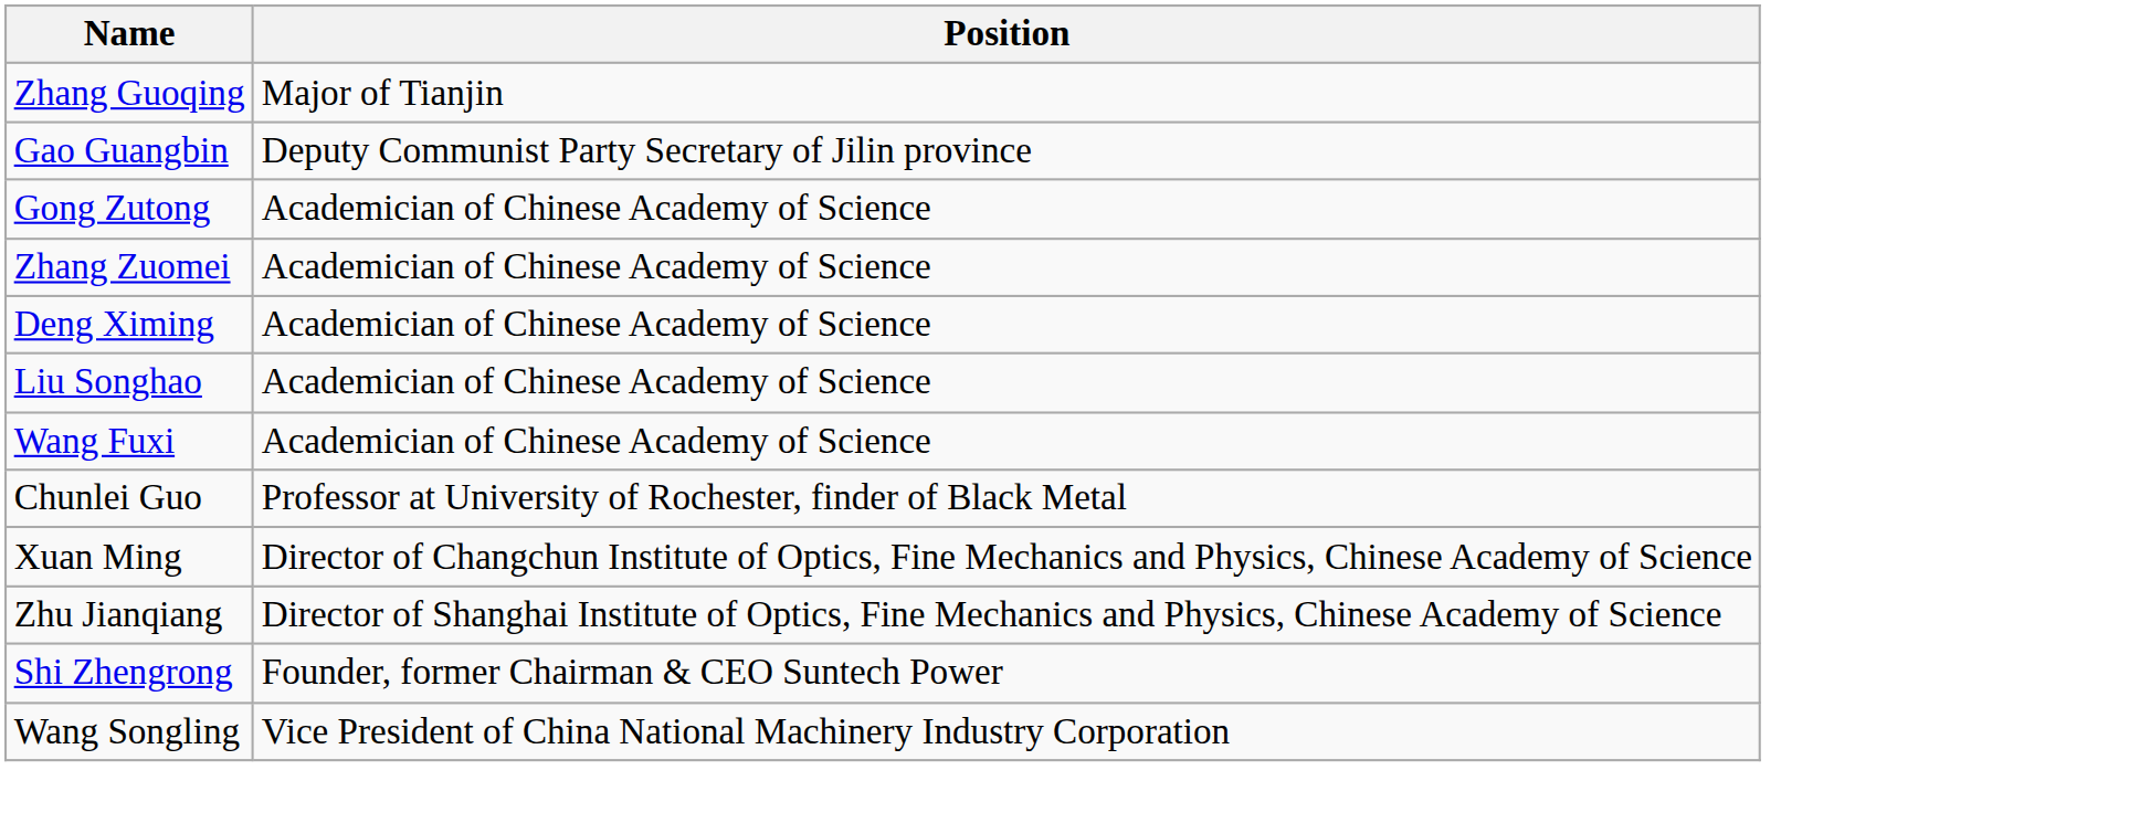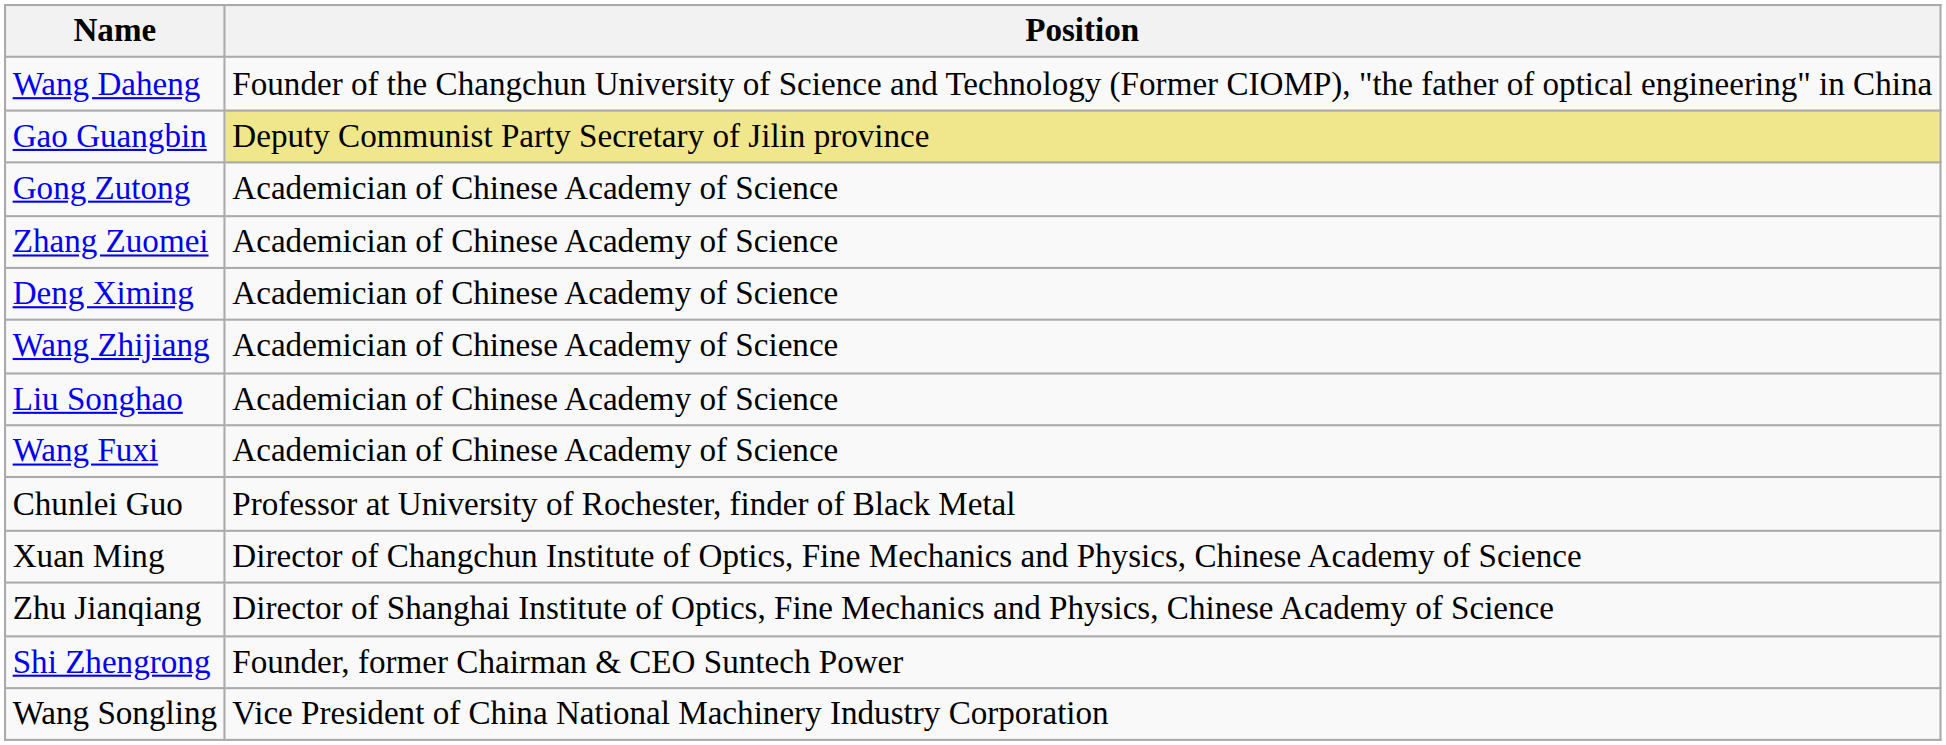+ row: Wang Daheng | Founder of the Changchun University of Science and Technology (Former CIOMP), "the father of optical engineering" in China
- row: Zhang Guoqing | Major of Tianjin
Gao Guangbin | Position: no background -> khaki background
+ row: Wang Zhijiang | Academician of Chinese Academy of Science
